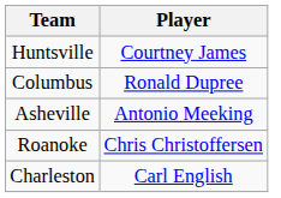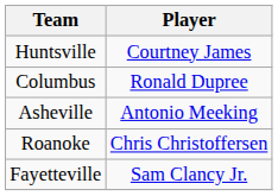- row: Charleston | Carl English
+ row: Fayetteville | Sam Clancy Jr.
